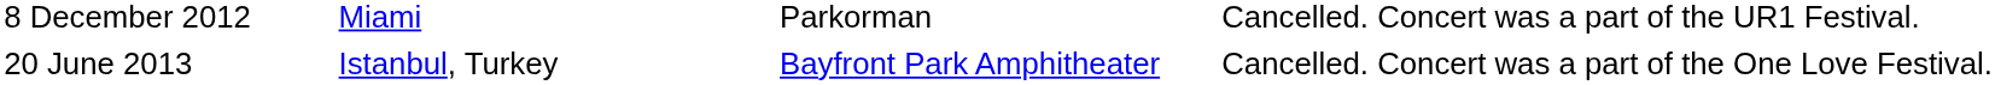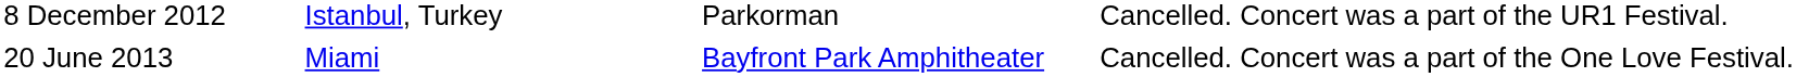8 December 2012 | column 2: Miami -> Istanbul, Turkey
20 June 2013 | column 2: Istanbul, Turkey -> Miami
